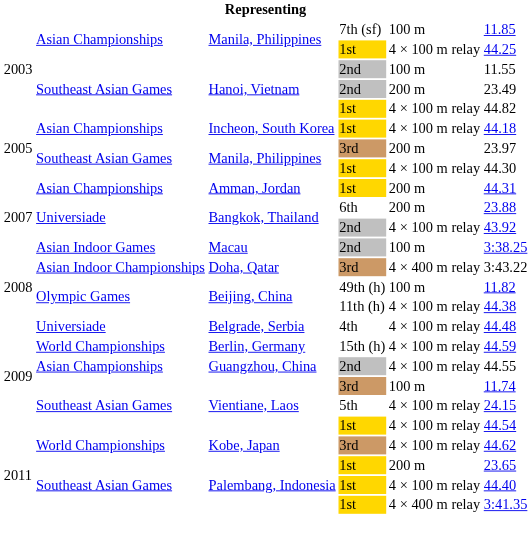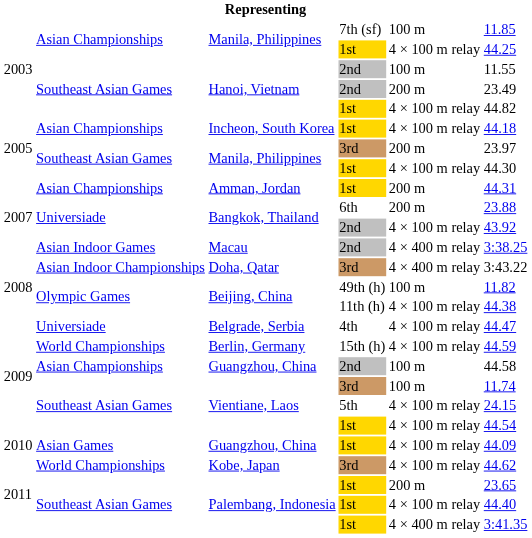Macau | column 5: 100 m -> 4 × 400 m relay
Belgrade, Serbia | column 6: 44.48 -> 44.47
Guangzhou, China / 2nd | column 5: 4 × 100 m relay -> 100 m
Guangzhou, China / 2nd | column 6: 44.55 -> 44.58
+ row: 2010 | Asian Games | Guangzhou, China | 1st | 4 × 100 m relay | 44.09
